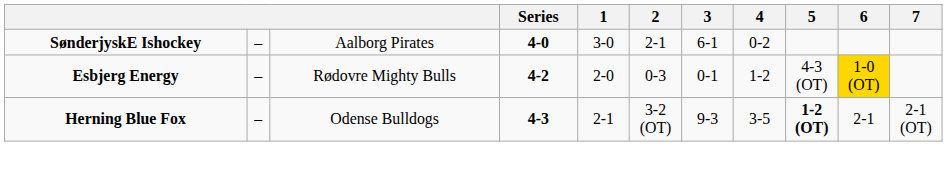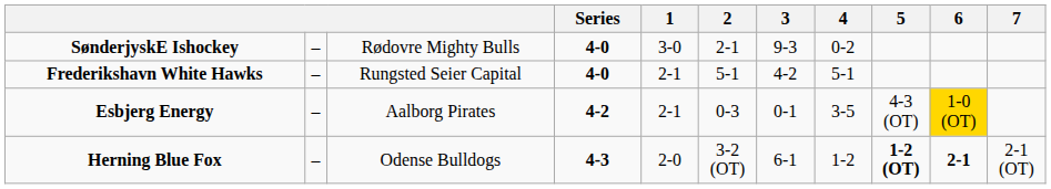SønderjyskE Ishockey | column 3: Aalborg Pirates -> Rødovre Mighty Bulls
SønderjyskE Ishockey | 3: 6-1 -> 9-3
+ row: Frederikshavn White Hawks | – | Rungsted Seier Capital | 4-0 | 2-1 | 5-1 | 4-2 | 5-1
Esbjerg Energy | column 3: Rødovre Mighty Bulls -> Aalborg Pirates
Esbjerg Energy | 1: 2-0 -> 2-1
Esbjerg Energy | 4: 1-2 -> 3-5
Herning Blue Fox | 1: 2-1 -> 2-0
Herning Blue Fox | 3: 9-3 -> 6-1
Herning Blue Fox | 4: 3-5 -> 1-2
Herning Blue Fox | 6: normal -> bold
